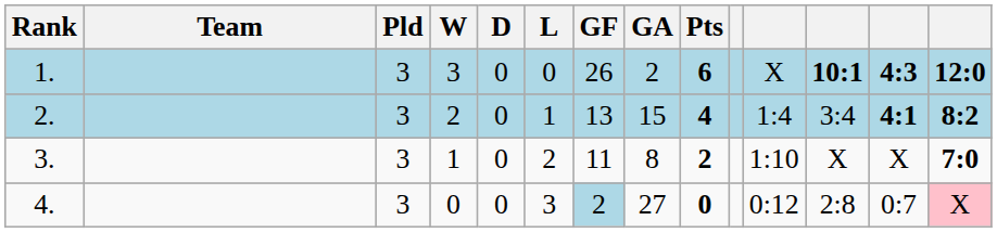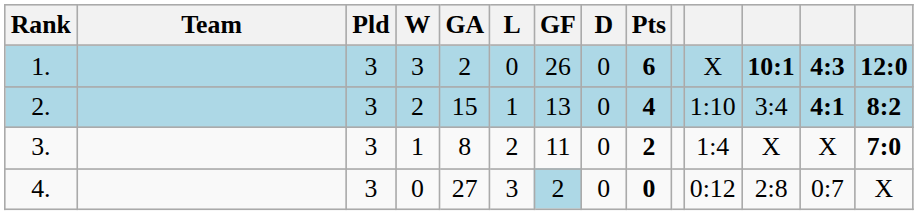columns swapped: D <-> GA
2. | column 11: 1:4 -> 1:10
3. | column 11: 1:10 -> 1:4
4. | column 14: pink background -> no background
